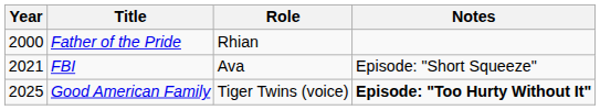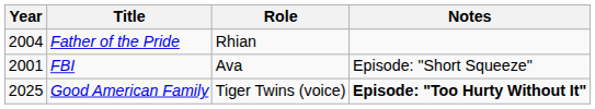Father of the Pride | Year: 2000 -> 2004
FBI | Year: 2021 -> 2001
